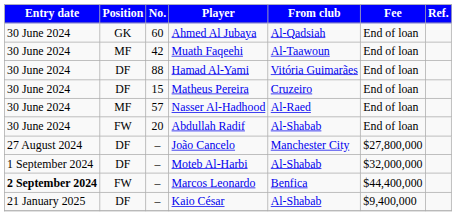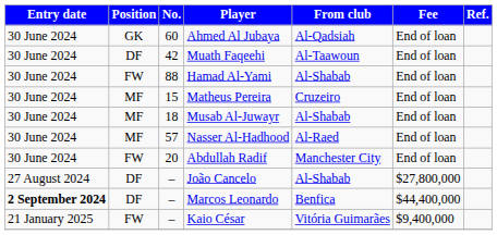Muath Faqeehi | Position: MF -> DF
Hamad Al-Yami | Position: DF -> FW
Hamad Al-Yami | From club: Vitória Guimarães -> Al-Shabab
Matheus Pereira | Position: DF -> MF
+ row: 30 June 2024 | MF | 18 | Musab Al-Juwayr | Al-Shabab | End of loan
Abdullah Radif | From club: Al-Shabab -> Manchester City
João Cancelo | From club: Manchester City -> Al-Shabab
- row: 1 September 2024 | DF | – | Moteb Al-Harbi | Al-Shabab | $32,000,000
Marcos Leonardo | Position: FW -> DF
Kaio César | Position: DF -> FW
Kaio César | From club: Al-Shabab -> Vitória Guimarães
